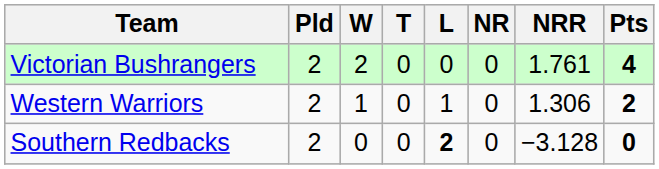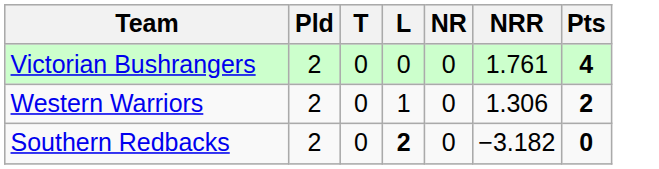- column: W | 2 | 1 | 0
Southern Redbacks | NRR: −3.128 -> −3.182
